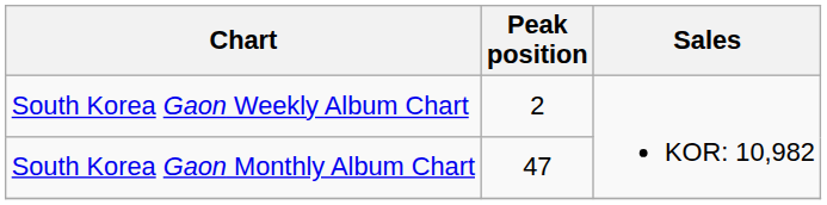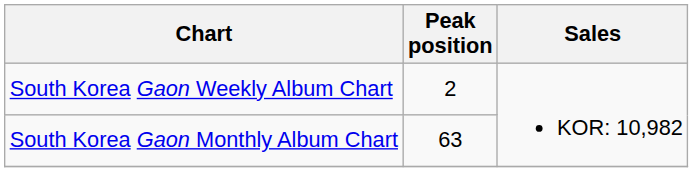South Korea Gaon Monthly Album Chart | Peak position: 47 -> 63
